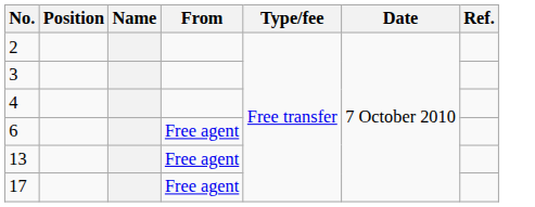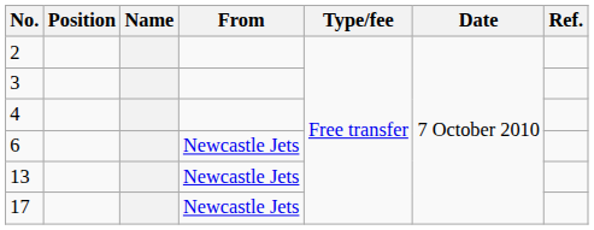6 | From: Free agent -> Newcastle Jets
13 | From: Free agent -> Newcastle Jets
17 | From: Free agent -> Newcastle Jets
